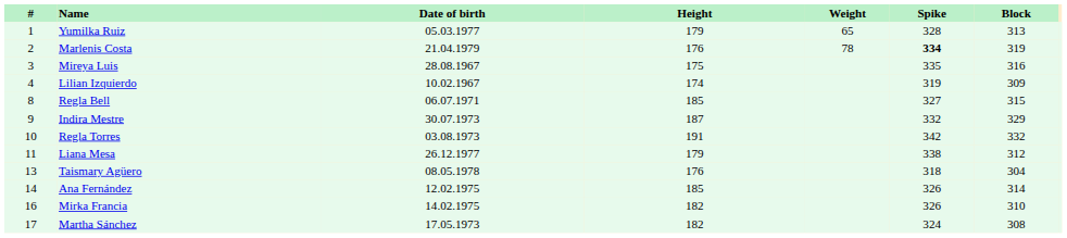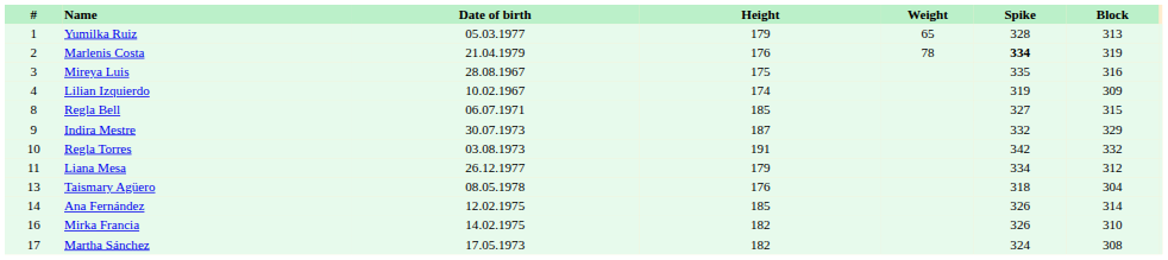Liana Mesa | Spike: 338 -> 334
